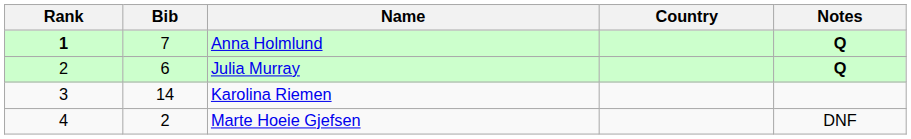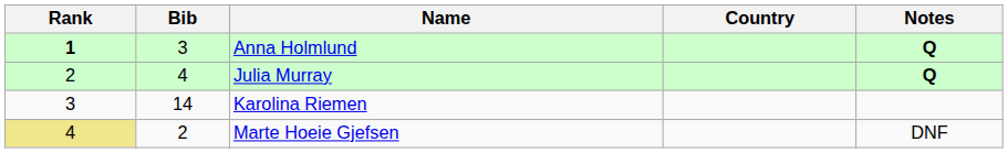Anna Holmlund | Bib: 7 -> 3
Julia Murray | Bib: 6 -> 4
Marte Hoeie Gjefsen | Rank: no background -> khaki background
